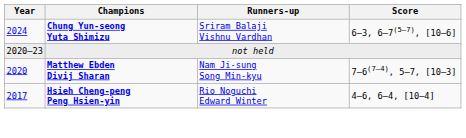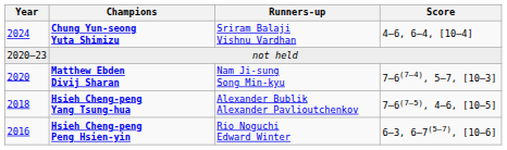Chung Yun-seong Yuta Shimizu | Score: 6–3, 6–7(5–7), [10–6] -> 4–6, 6–4, [10–4]
+ row: 2018 | Hsieh Cheng-peng Yang Tsung-hua | Alexander Bublik Alexander Pavlioutchenkov | 7–6(7–5), 4–6, [10–5]
Hsieh Cheng-peng Peng Hsien-yin | Year: 2017 -> 2016
Hsieh Cheng-peng Peng Hsien-yin | Score: 4–6, 6–4, [10–4] -> 6–3, 6–7(5–7), [10–6]
